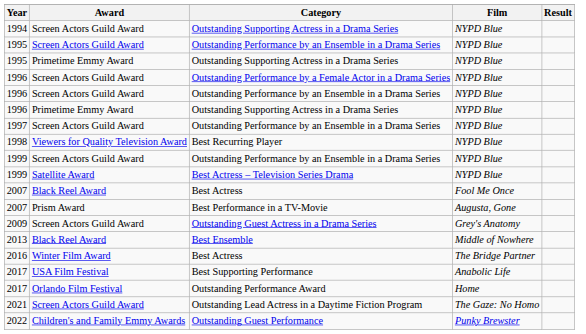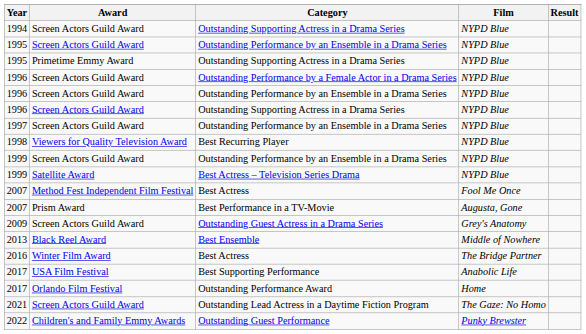1996 / Outstanding Supporting Actress in a Drama Series | Award: Primetime Emmy Award -> Screen Actors Guild Award
2007 / Best Actress | Award: Black Reel Award -> Method Fest Independent Film Festival
